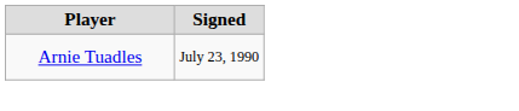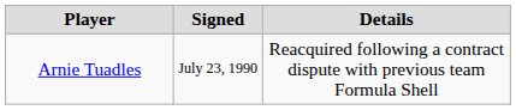+ column: Details | Reacquired following a contract dispute with previous team Formula Shell
